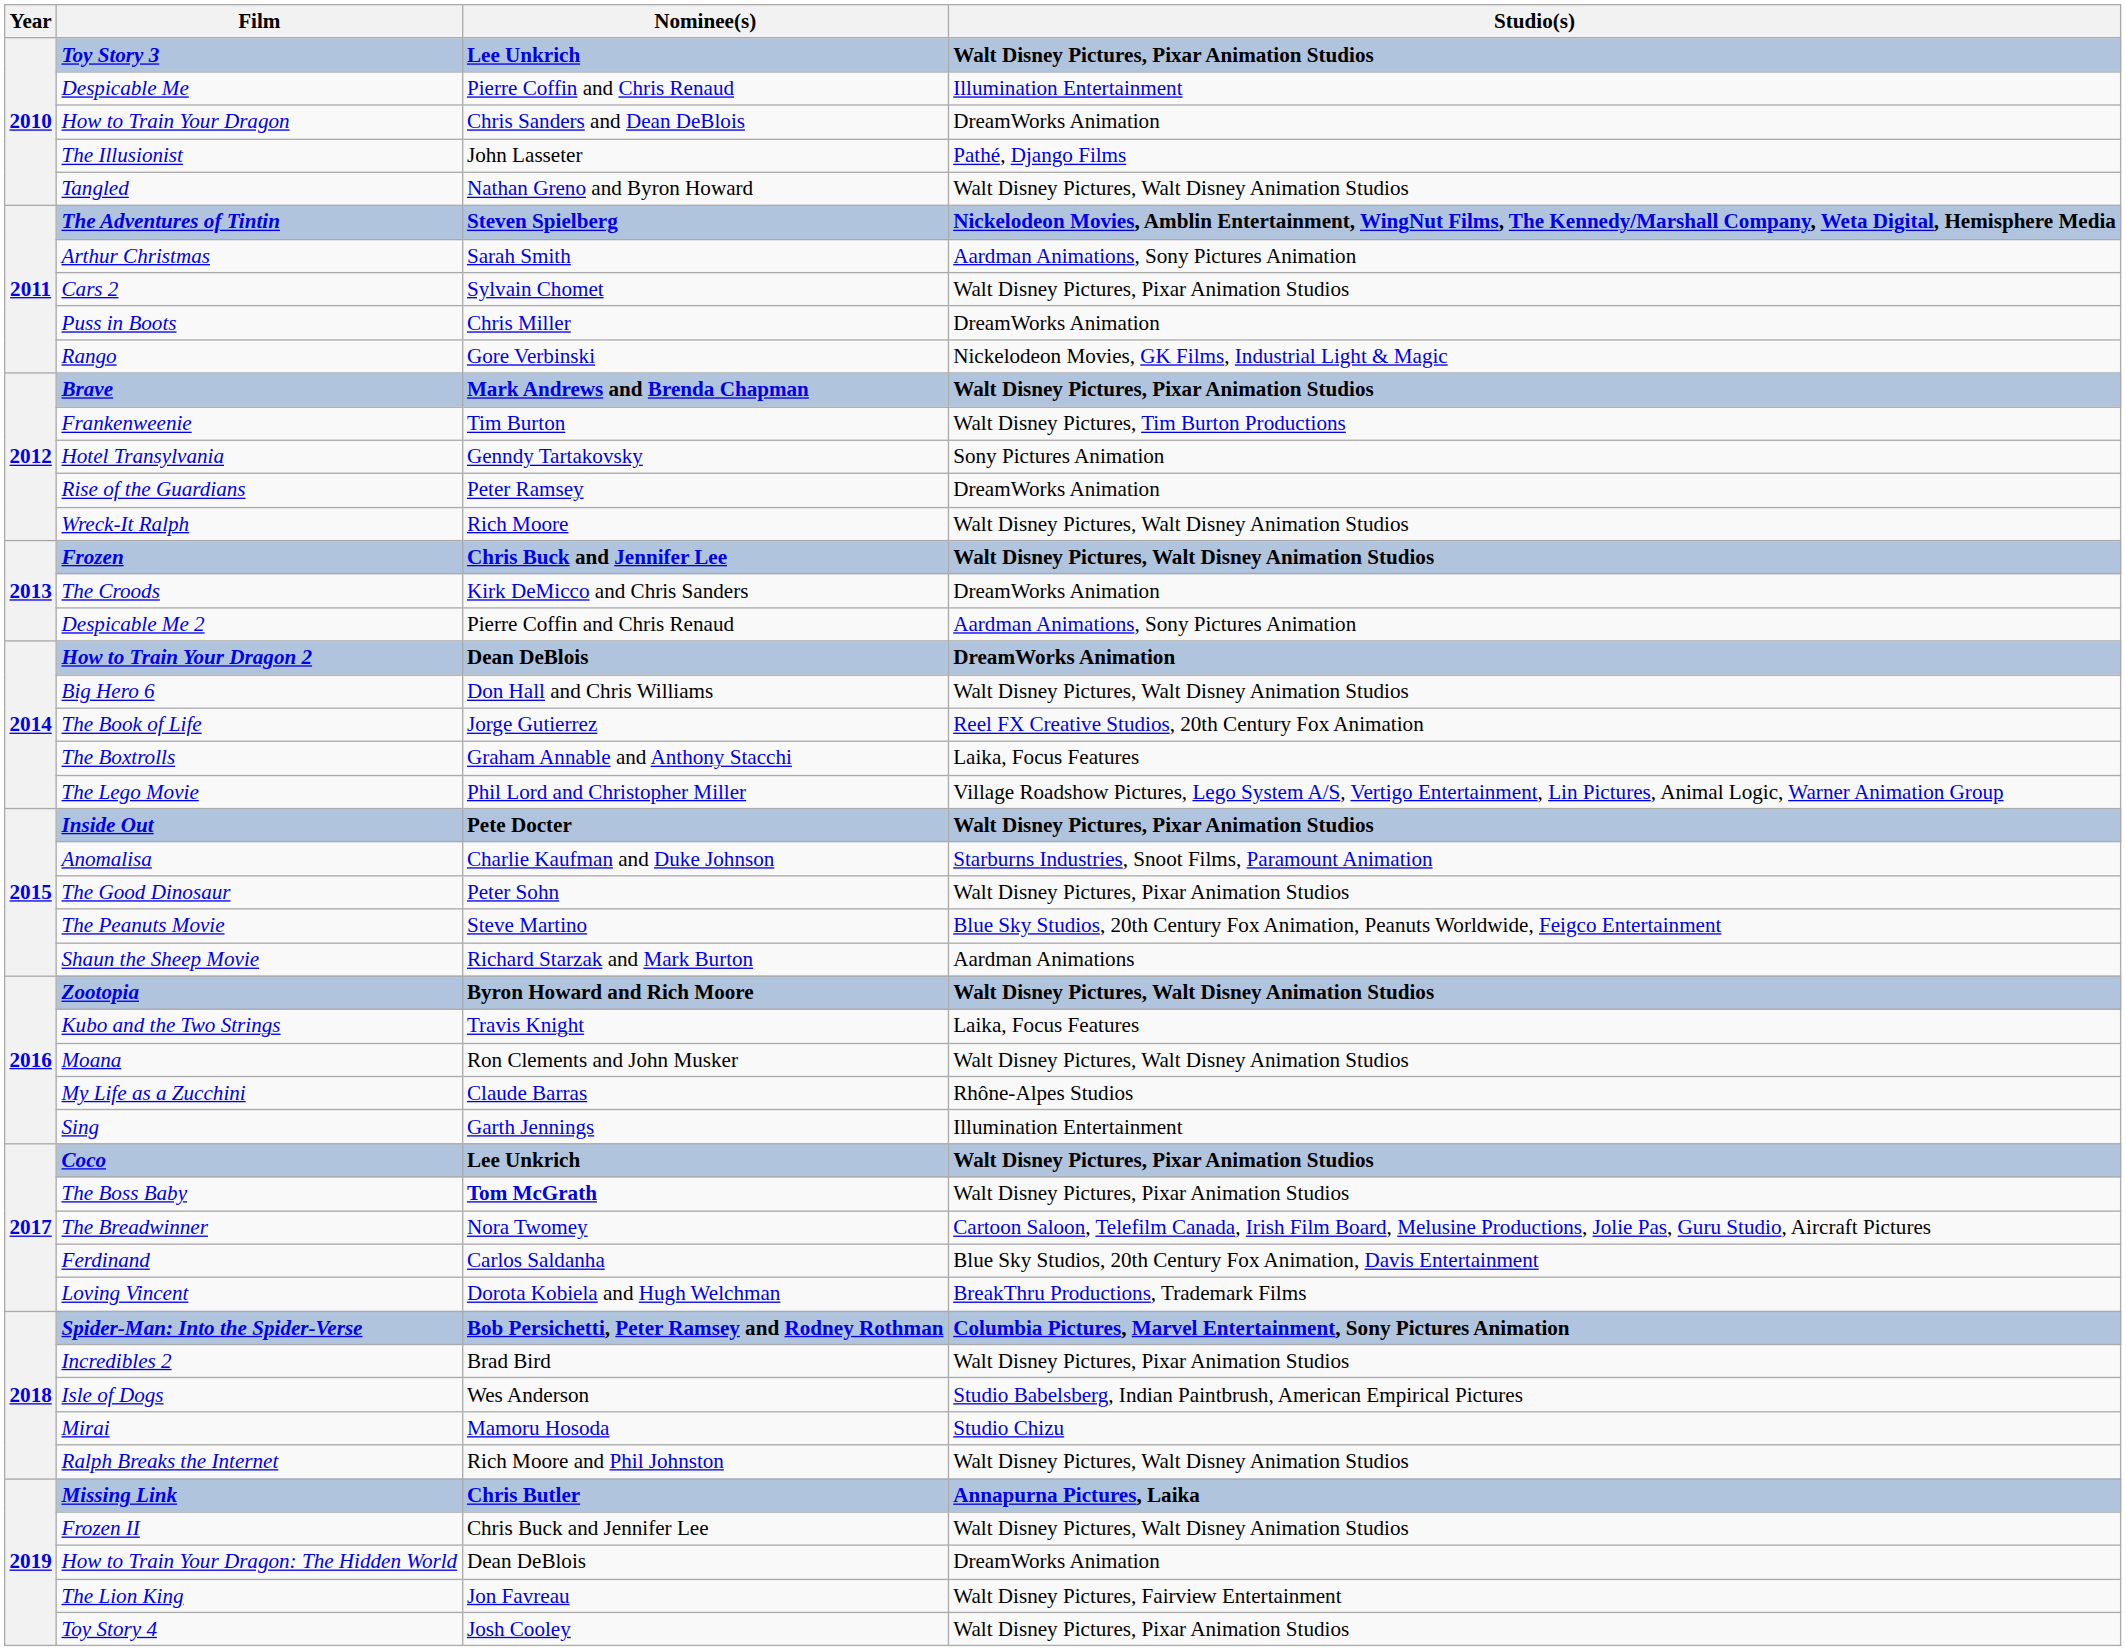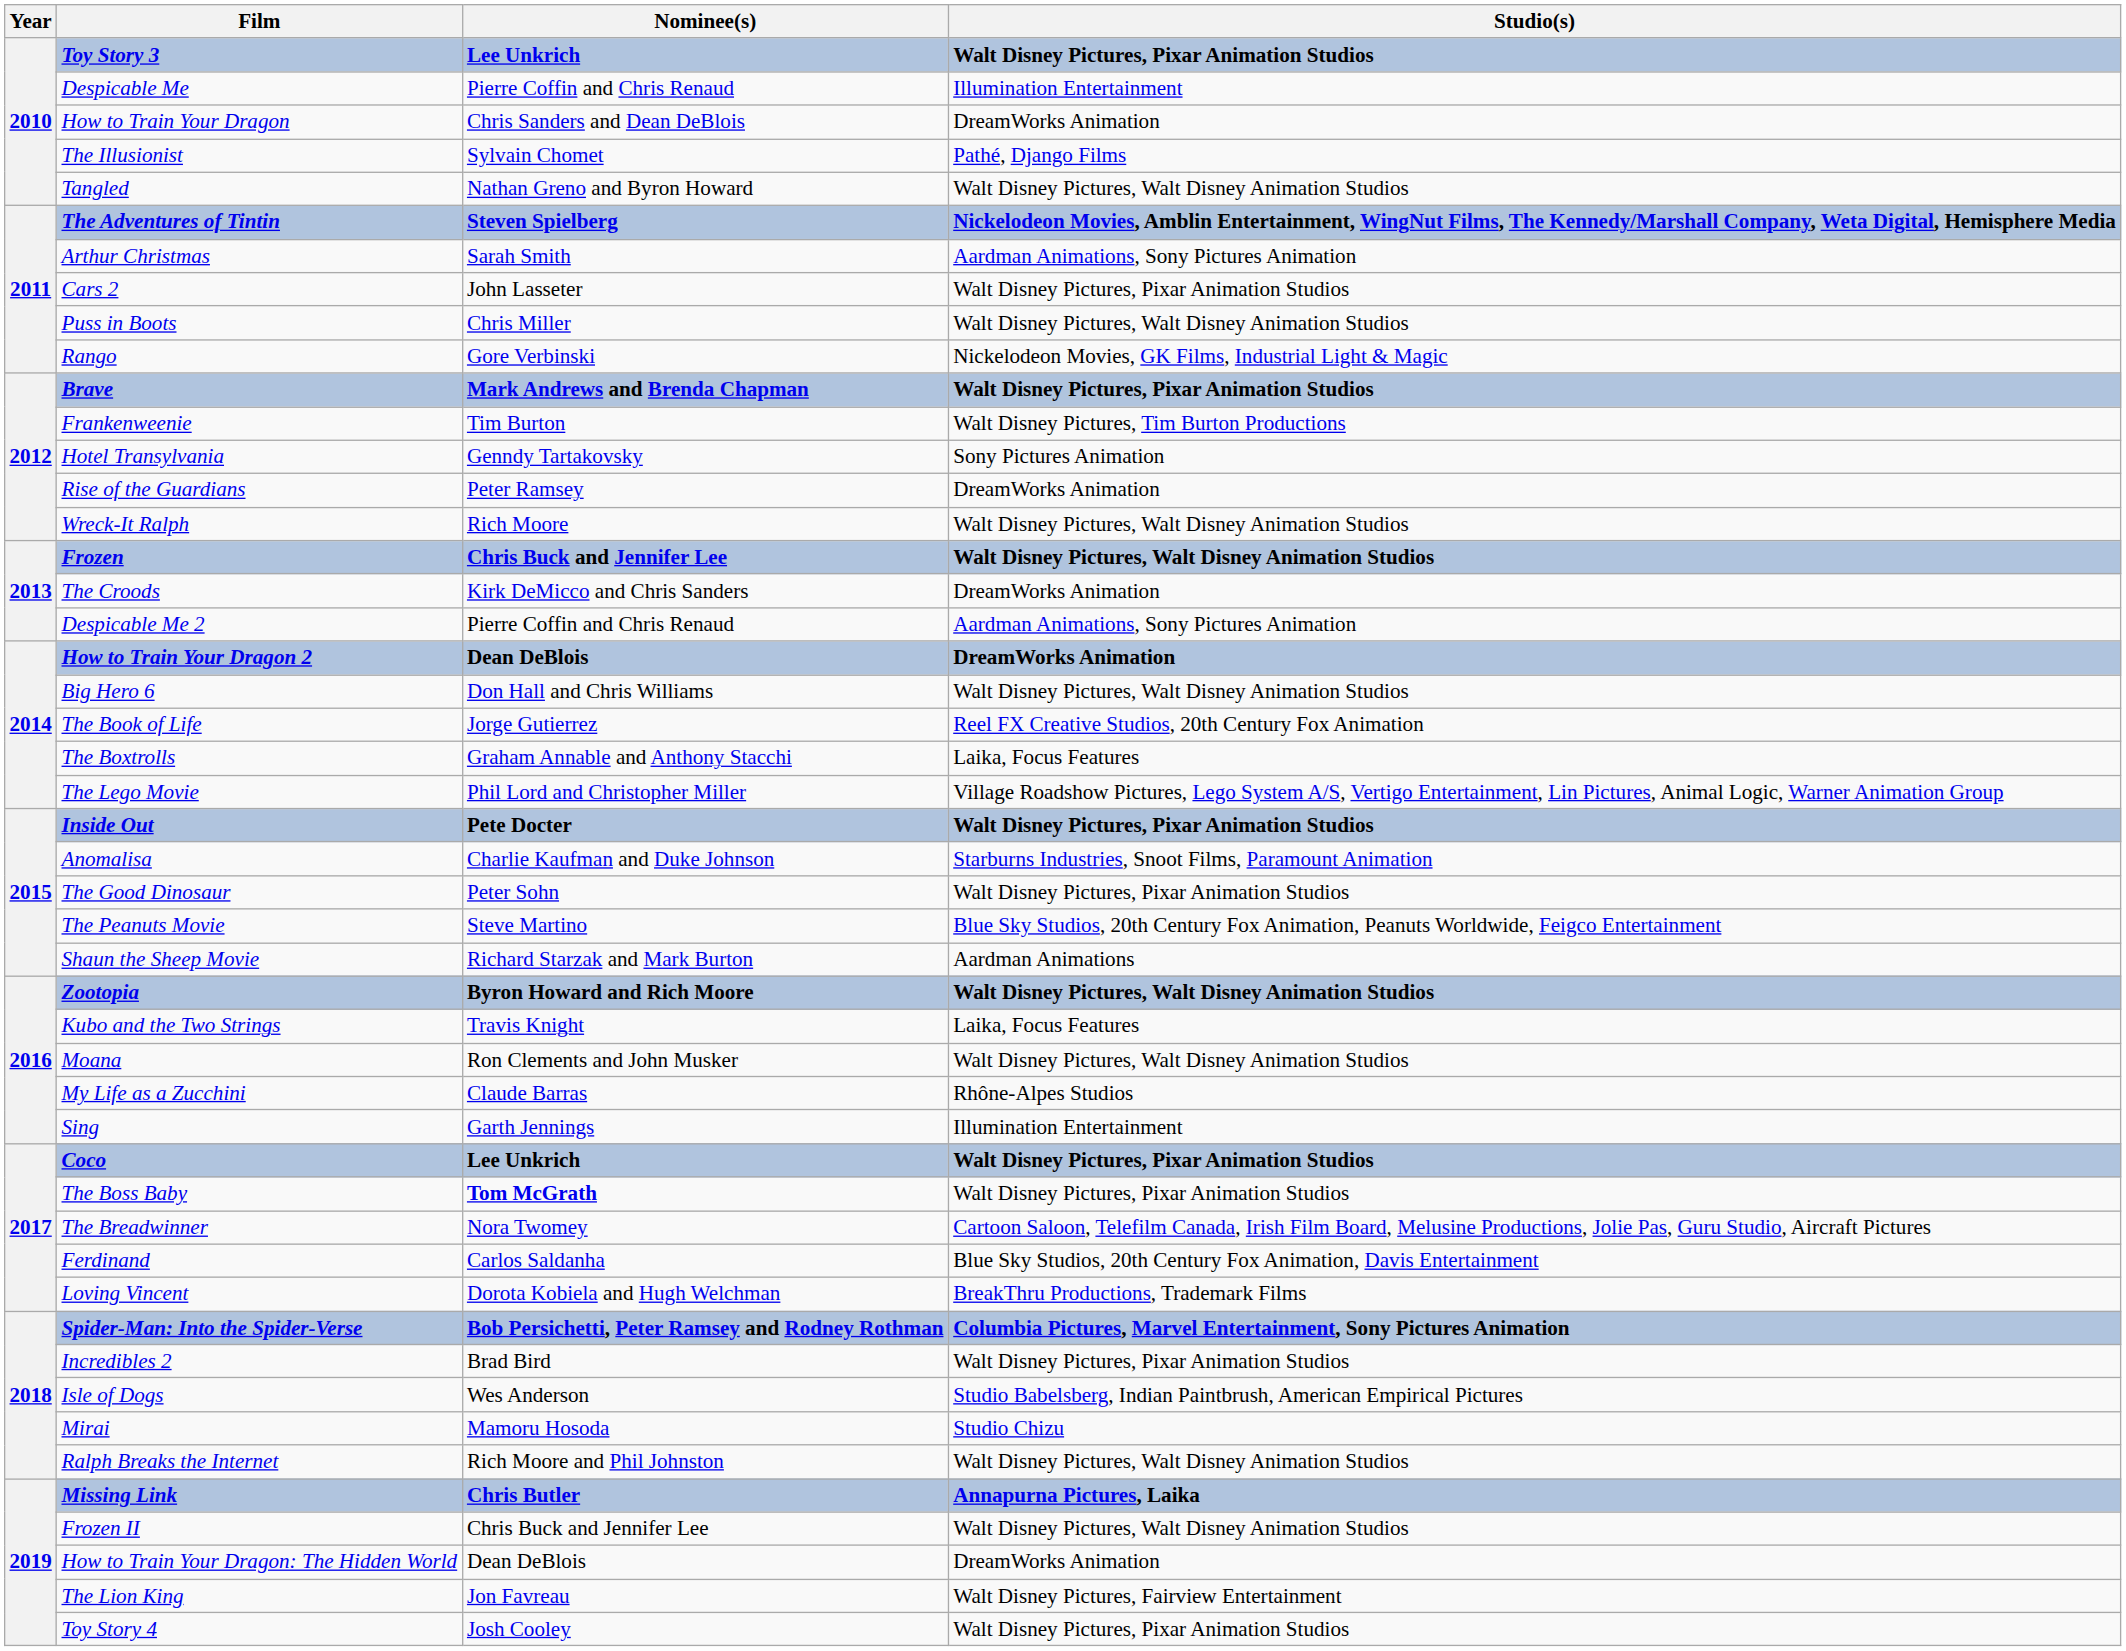The Illusionist | Nominee(s): John Lasseter -> Sylvain Chomet
Cars 2 | Nominee(s): Sylvain Chomet -> John Lasseter
Puss in Boots | Studio(s): DreamWorks Animation -> Walt Disney Pictures, Walt Disney Animation Studios
